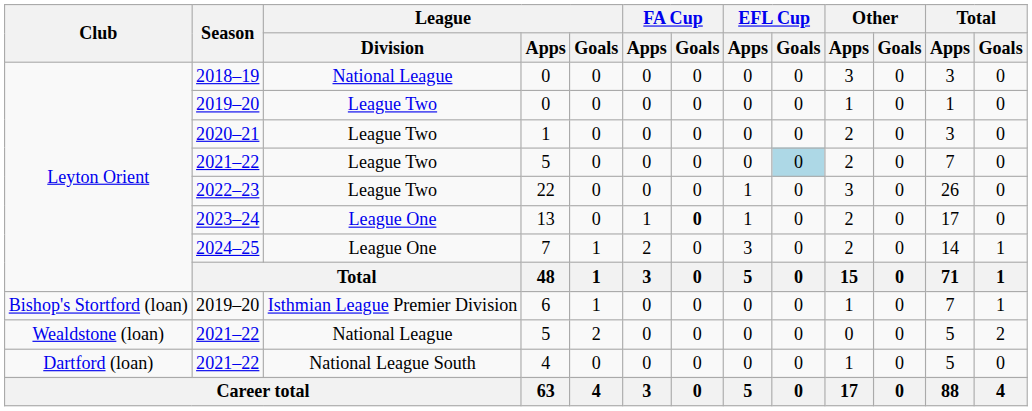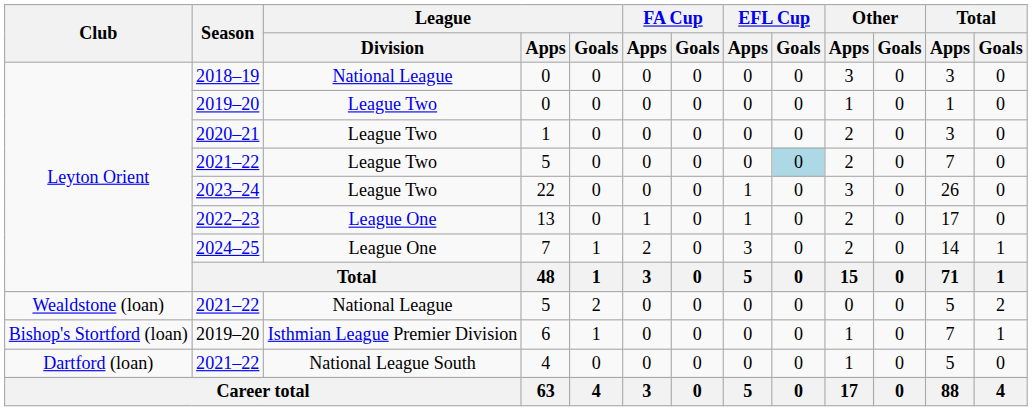22 | Season: 2022–23 -> 2023–24
13 | Season: 2023–24 -> 2022–23
13 | FA Cup / Goals: bold -> normal
rows swapped: 6 <-> National League / 5
